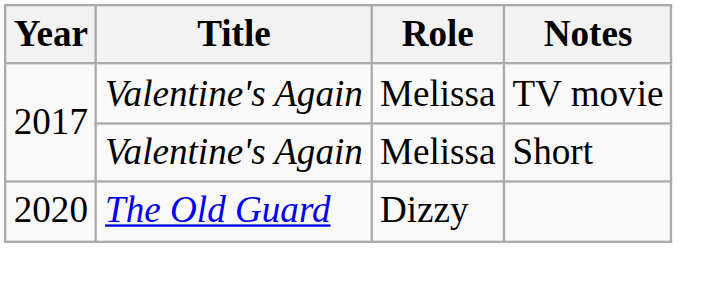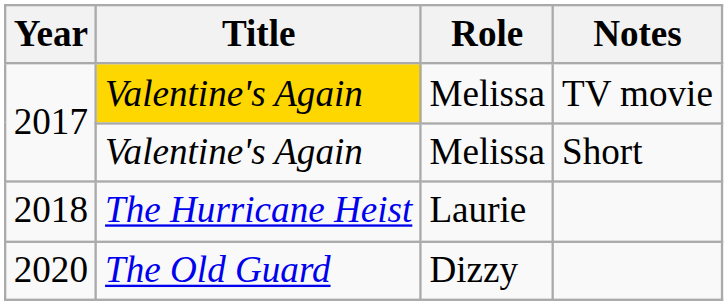2017 / TV movie | Title: no background -> gold background
+ row: 2018 | The Hurricane Heist | Laurie
